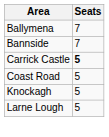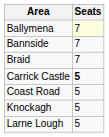Ballymena | Seats: no background -> lightyellow background
+ row: Braid | 7
